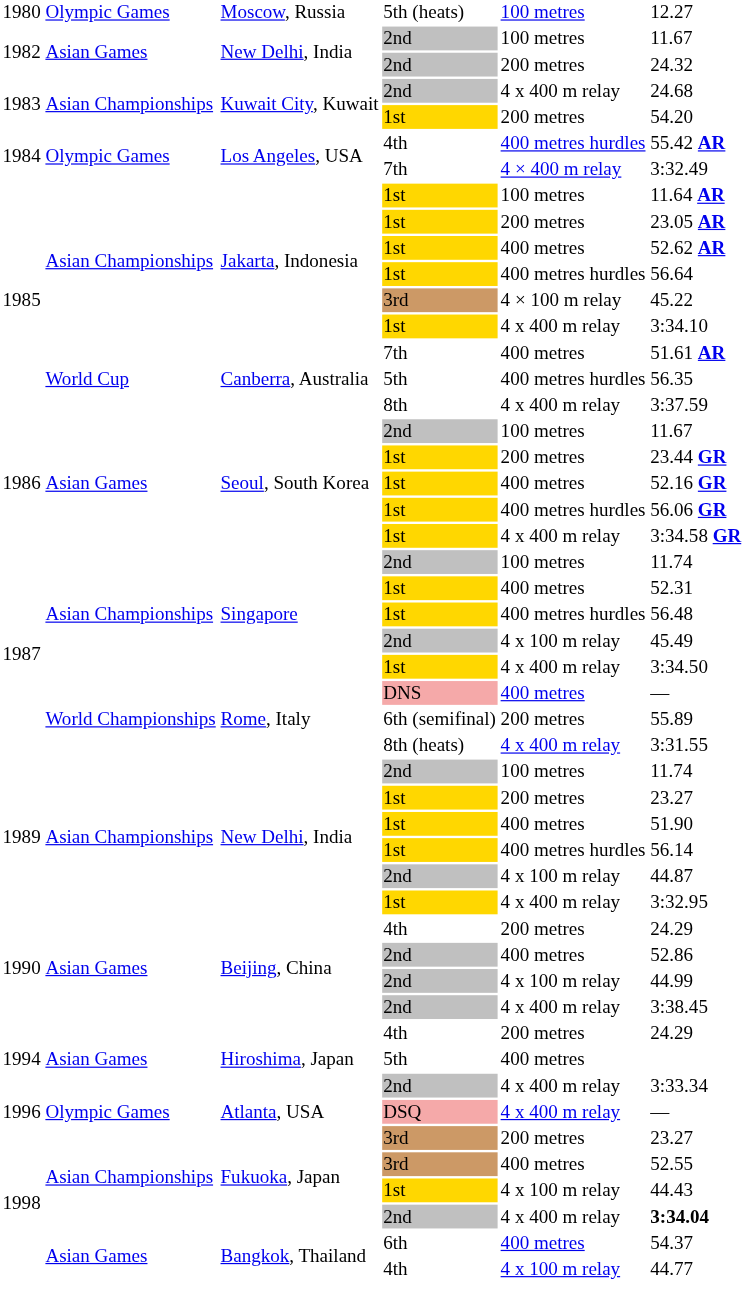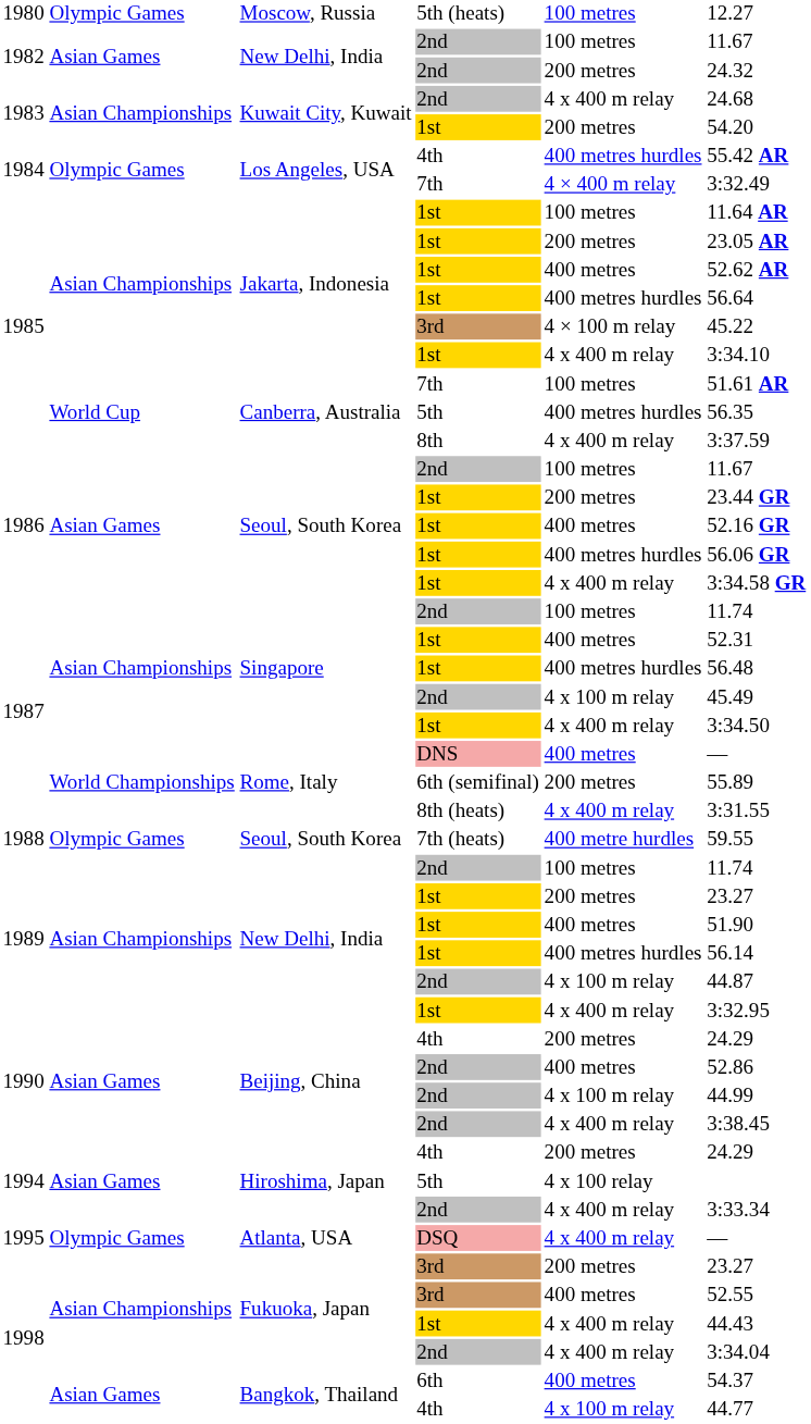Canberra, Australia / 7th | column 5: 400 metres -> 100 metres
+ row: 1988 | Olympic Games | Seoul, South Korea | 7th (heats) | 400 metre hurdles | 59.55
Hiroshima, Japan / 5th | column 5: 400 metres -> 4 x 100 relay
Atlanta, USA | column 1: 1996 -> 1995
Fukuoka, Japan / 1st | column 5: 4 x 100 m relay -> 4 x 400 m relay
Fukuoka, Japan / 2nd | column 6: bold -> normal
